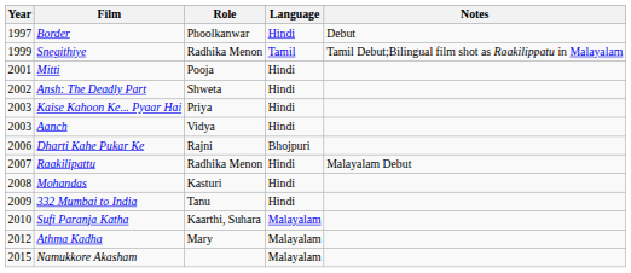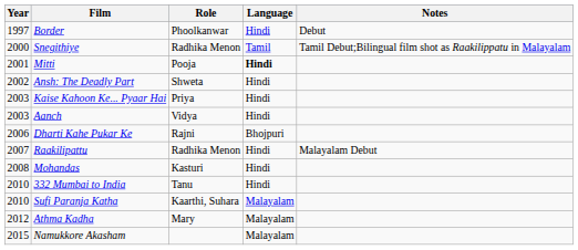Snegithiye | Year: 1999 -> 2000
Mitti | Language: normal -> bold
332 Mumbai to India | Year: 2009 -> 2010
